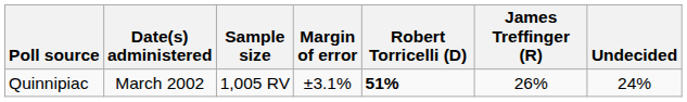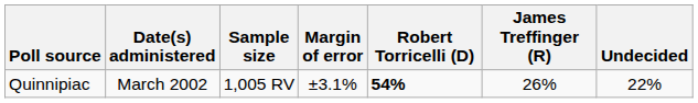Quinnipiac | Robert Torricelli (D): 51% -> 54%
Quinnipiac | Undecided: 24% -> 22%
